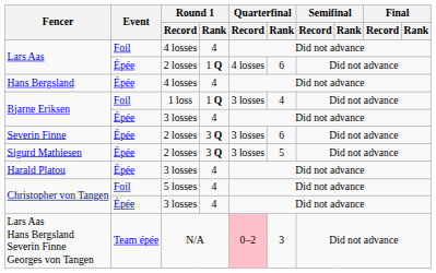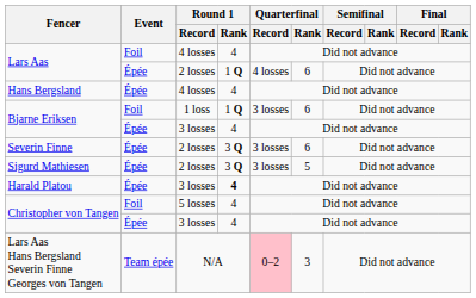Bjarne Eriksen / 1 loss | Quarterfinal / Rank: 4 -> 6
Harald Platou | Round 1 / Rank: normal -> bold
